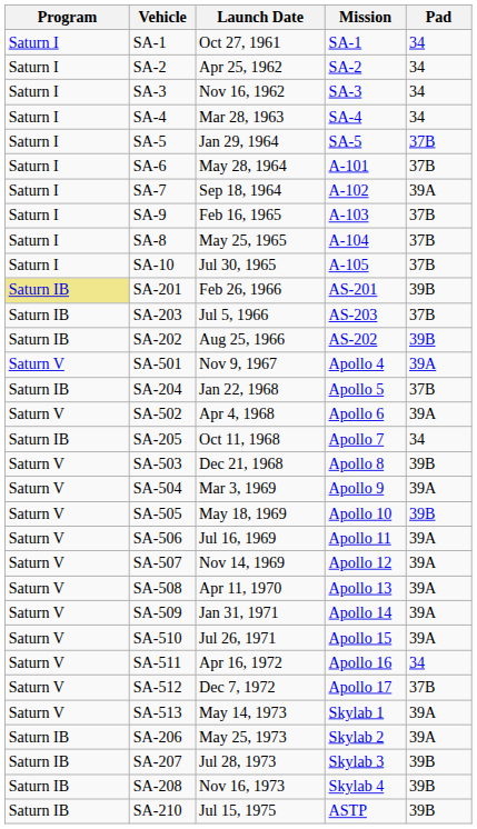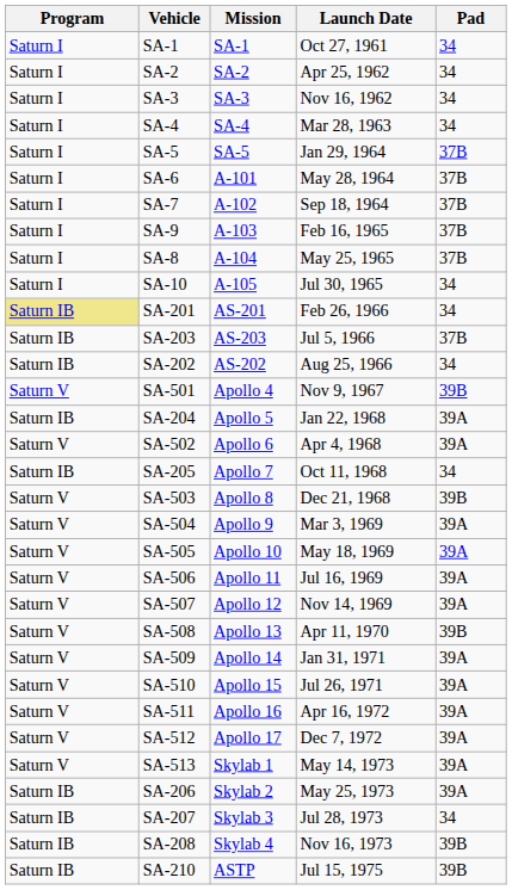columns swapped: Mission <-> Launch Date
SA-7 | Pad: 39A -> 37B
SA-10 | Pad: 37B -> 34
SA-201 | Pad: 39B -> 34
SA-202 | Pad: 39B -> 34
SA-501 | Pad: 39A -> 39B
SA-204 | Pad: 37B -> 39A
SA-505 | Pad: 39B -> 39A
SA-508 | Pad: 39A -> 39B
SA-511 | Pad: 34 -> 39A
SA-512 | Pad: 37B -> 39A
SA-207 | Pad: 39B -> 34
